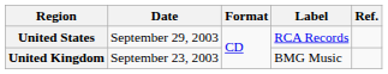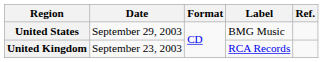United States | Label: RCA Records -> BMG Music
United Kingdom | Label: BMG Music -> RCA Records
